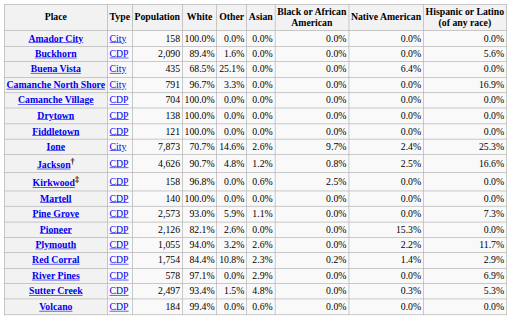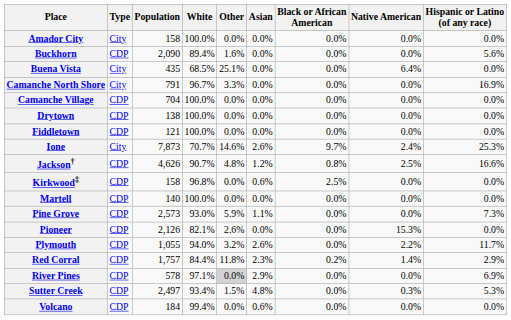Red Corral | Population: 1,754 -> 1,757
Red Corral | Other: 10.8% -> 11.8%
River Pines | Other: no background -> lightgrey background
